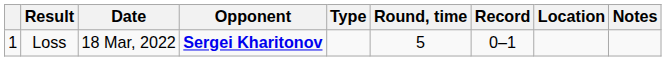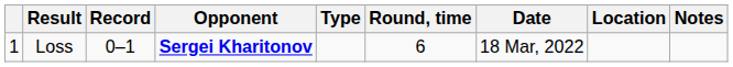columns swapped: Record <-> Date
Loss | Round, time: 5 -> 6
